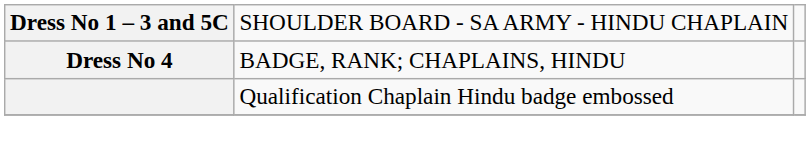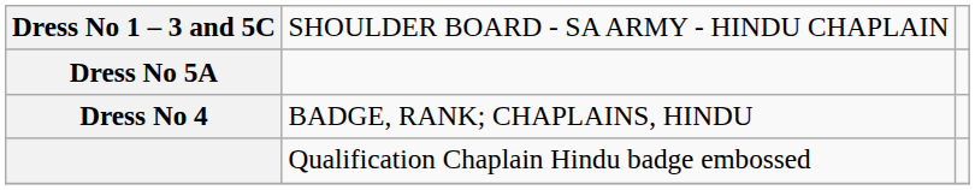+ row: Dress No 5A
